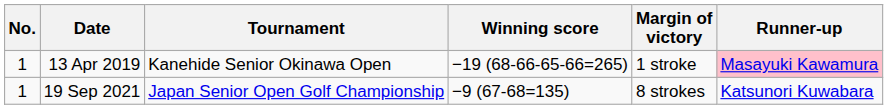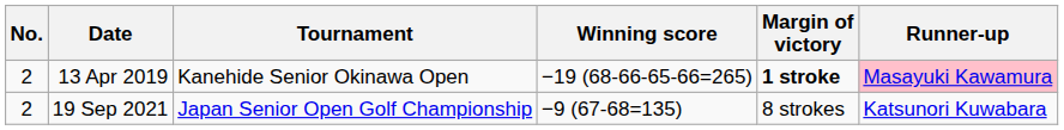13 Apr 2019 | No.: 1 -> 2
13 Apr 2019 | Margin of victory: normal -> bold
19 Sep 2021 | No.: 1 -> 2
